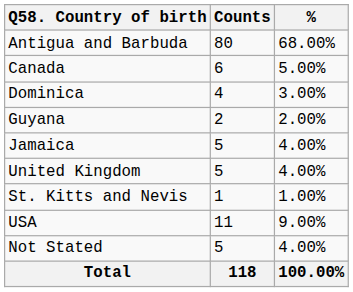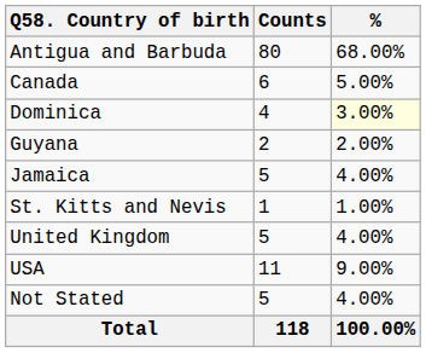Dominica | %: no background -> lightyellow background
rows swapped: St. Kitts and Nevis <-> United Kingdom
